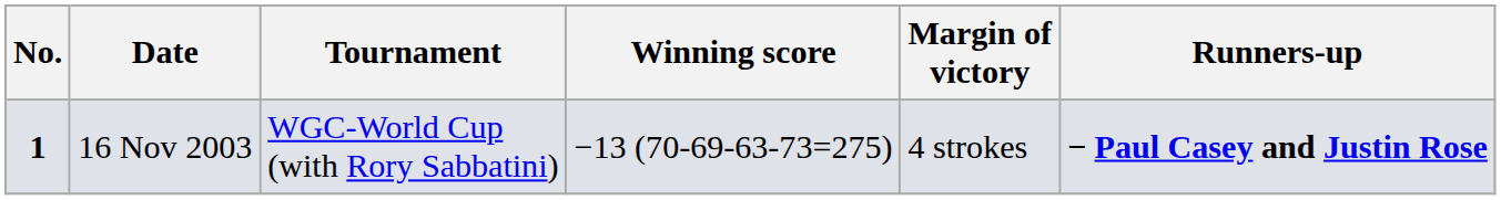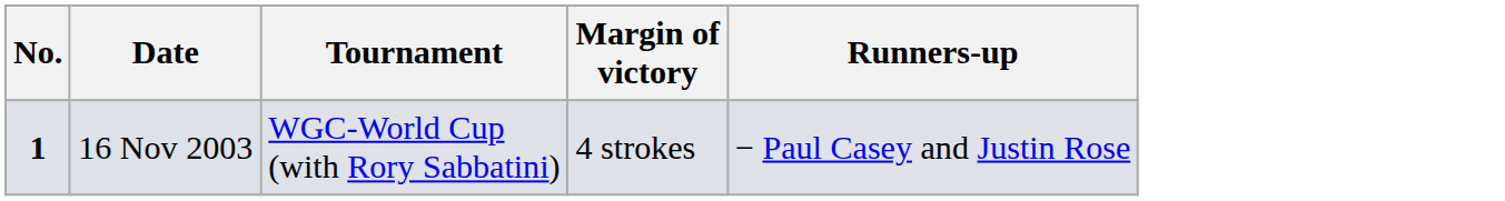- column: Winning score | −13 (70-69-63-73=275)
16 Nov 2003 | Runners-up: bold -> normal
